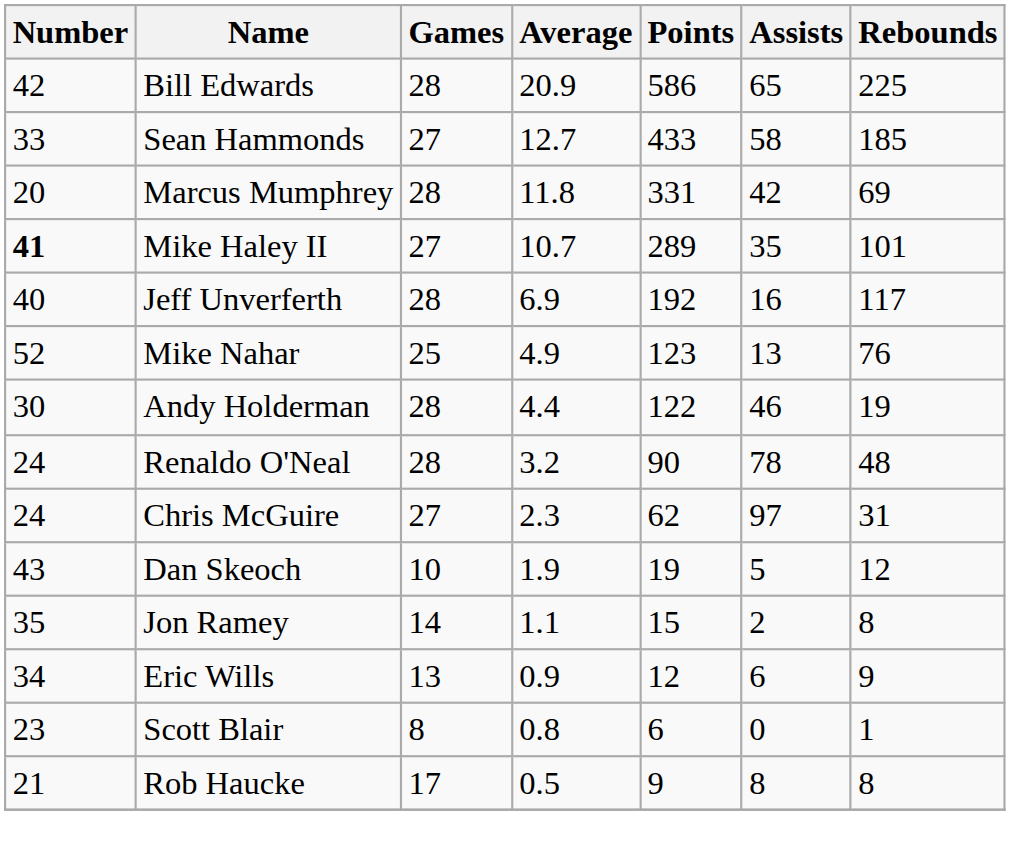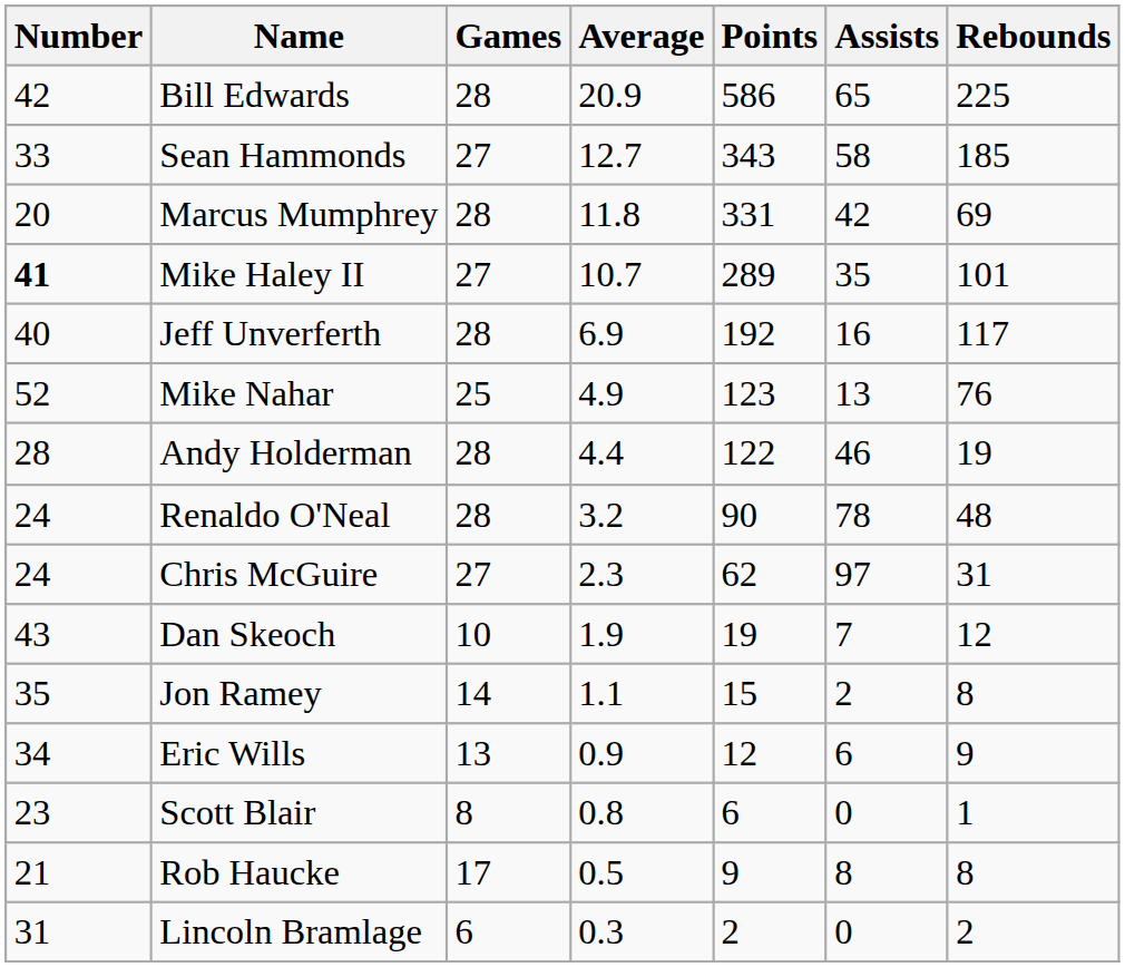Sean Hammonds | Points: 433 -> 343
Andy Holderman | Number: 30 -> 28
Dan Skeoch | Assists: 5 -> 7
+ row: 31 | Lincoln Bramlage | 6 | 0.3 | 2 | 0 | 2
